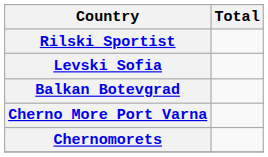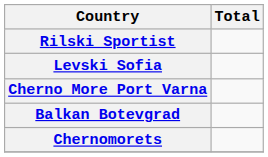rows swapped: Cherno More Port Varna <-> Balkan Botevgrad
